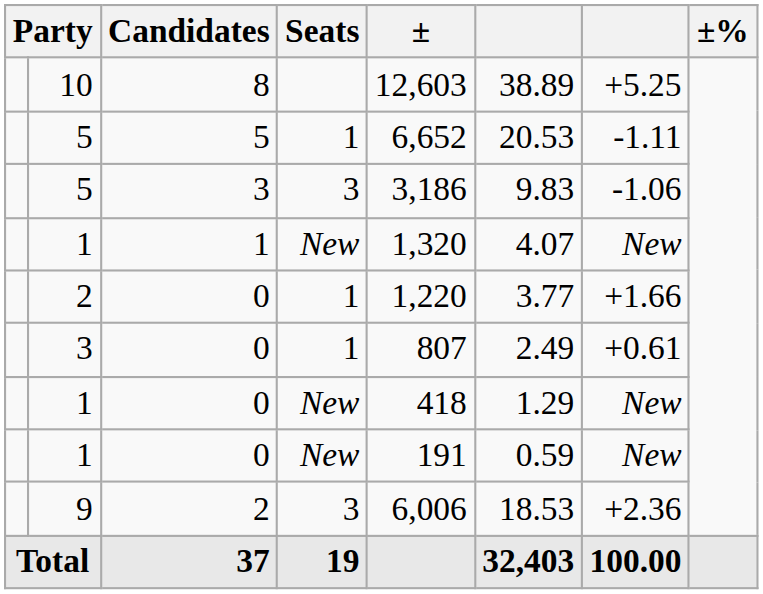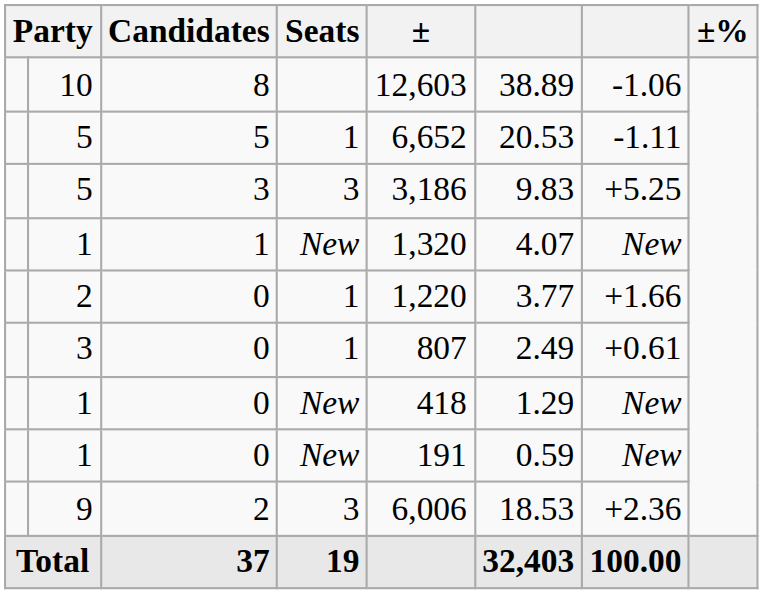10 | column 7: +5.25 -> -1.06
5 / 3 | column 7: -1.06 -> +5.25
